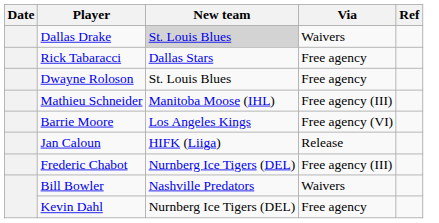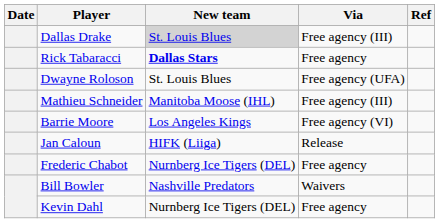Dallas Drake | Via: Waivers -> Free agency (III)
Rick Tabaracci | New team: normal -> bold
Dwayne Roloson | Via: Free agency -> Free agency (UFA)
Frederic Chabot | Via: Free agency (III) -> Free agency
